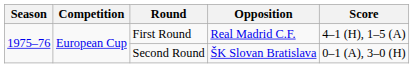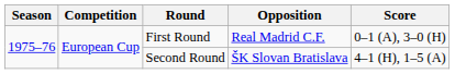First Round | Score: 4–1 (H), 1–5 (A) -> 0–1 (A), 3–0 (H)
Second Round | Score: 0–1 (A), 3–0 (H) -> 4–1 (H), 1–5 (A)
